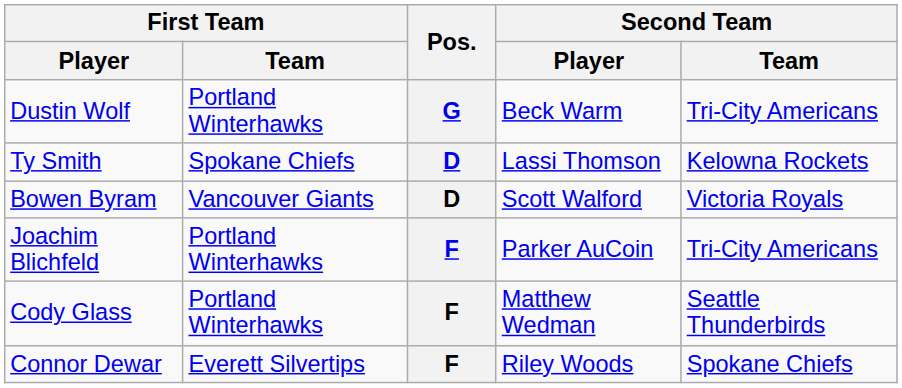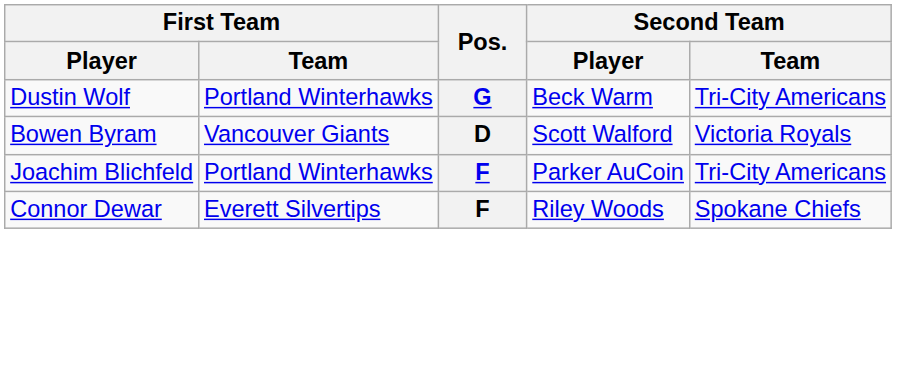- row: Ty Smith | Spokane Chiefs | D | Lassi Thomson | Kelowna Rockets
- row: Cody Glass | Portland Winterhawks | F | Matthew Wedman | Seattle Thunderbirds
